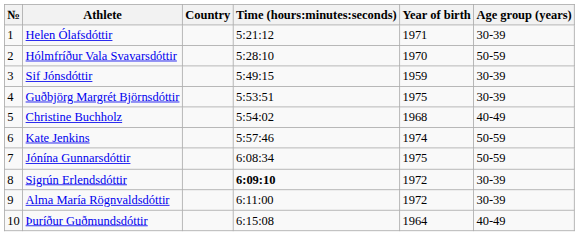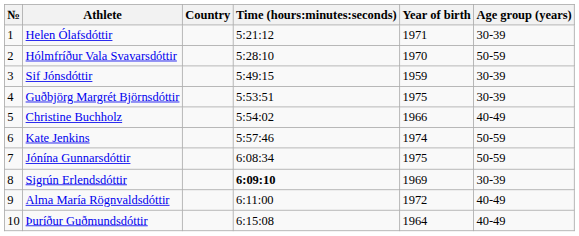Christine Buchholz | Year of birth: 1968 -> 1966
Sigrún Erlendsdóttir | Year of birth: 1972 -> 1969
Alma María Rögnvaldsdóttir | Age group (years): 30-39 -> 40-49
